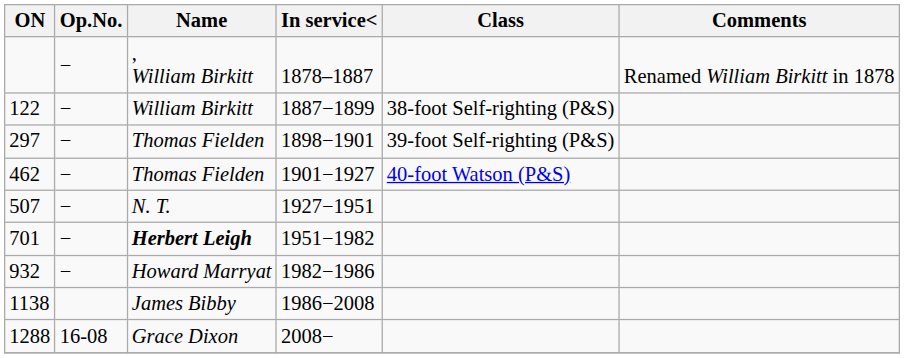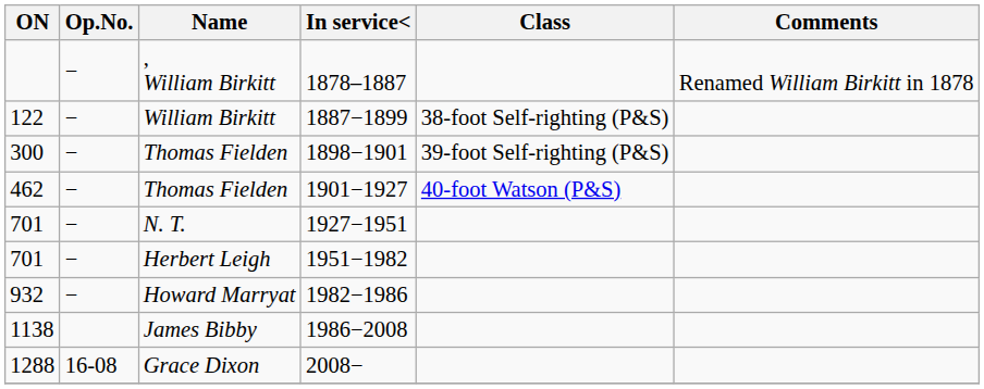1898−1901 | ON: 297 -> 300
1927−1951 | ON: 507 -> 701
1951−1982 | Name: bold -> normal
